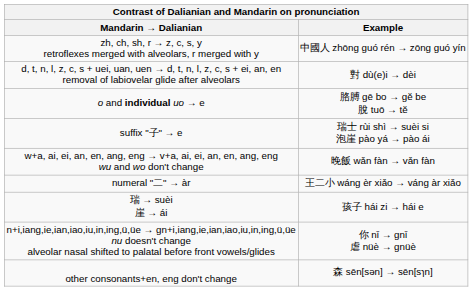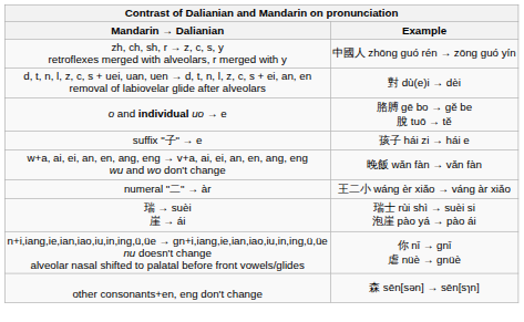suffix "子" → e | Example: 瑞士 rùi shì → suèi si 泡崖 pào yá → pào ái -> 孩子 hái zi → hái e
瑞 → suèi 崖 → ái | Example: 孩子 hái zi → hái e -> 瑞士 rùi shì → suèi si 泡崖 pào yá → pào ái
